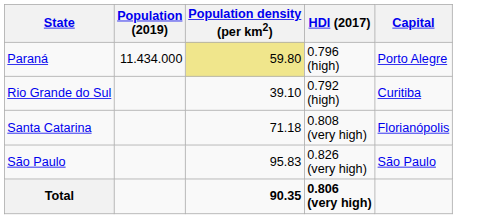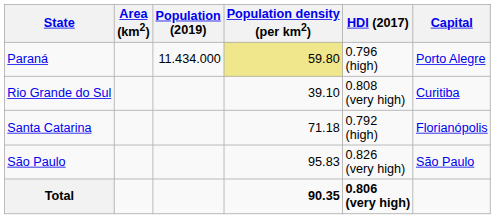+ column: Area (km2)
Rio Grande do Sul | HDI (2017): 0.792 (high) -> 0.808 (very high)
Santa Catarina | HDI (2017): 0.808 (very high) -> 0.792 (high)
